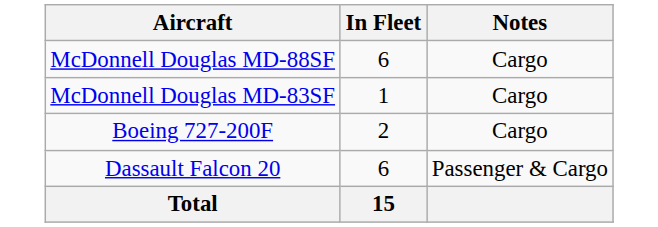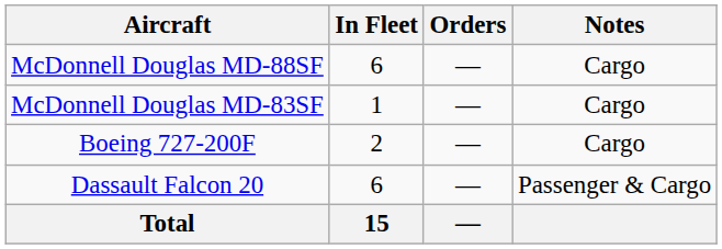+ column: Orders | — | — | — | — | —
